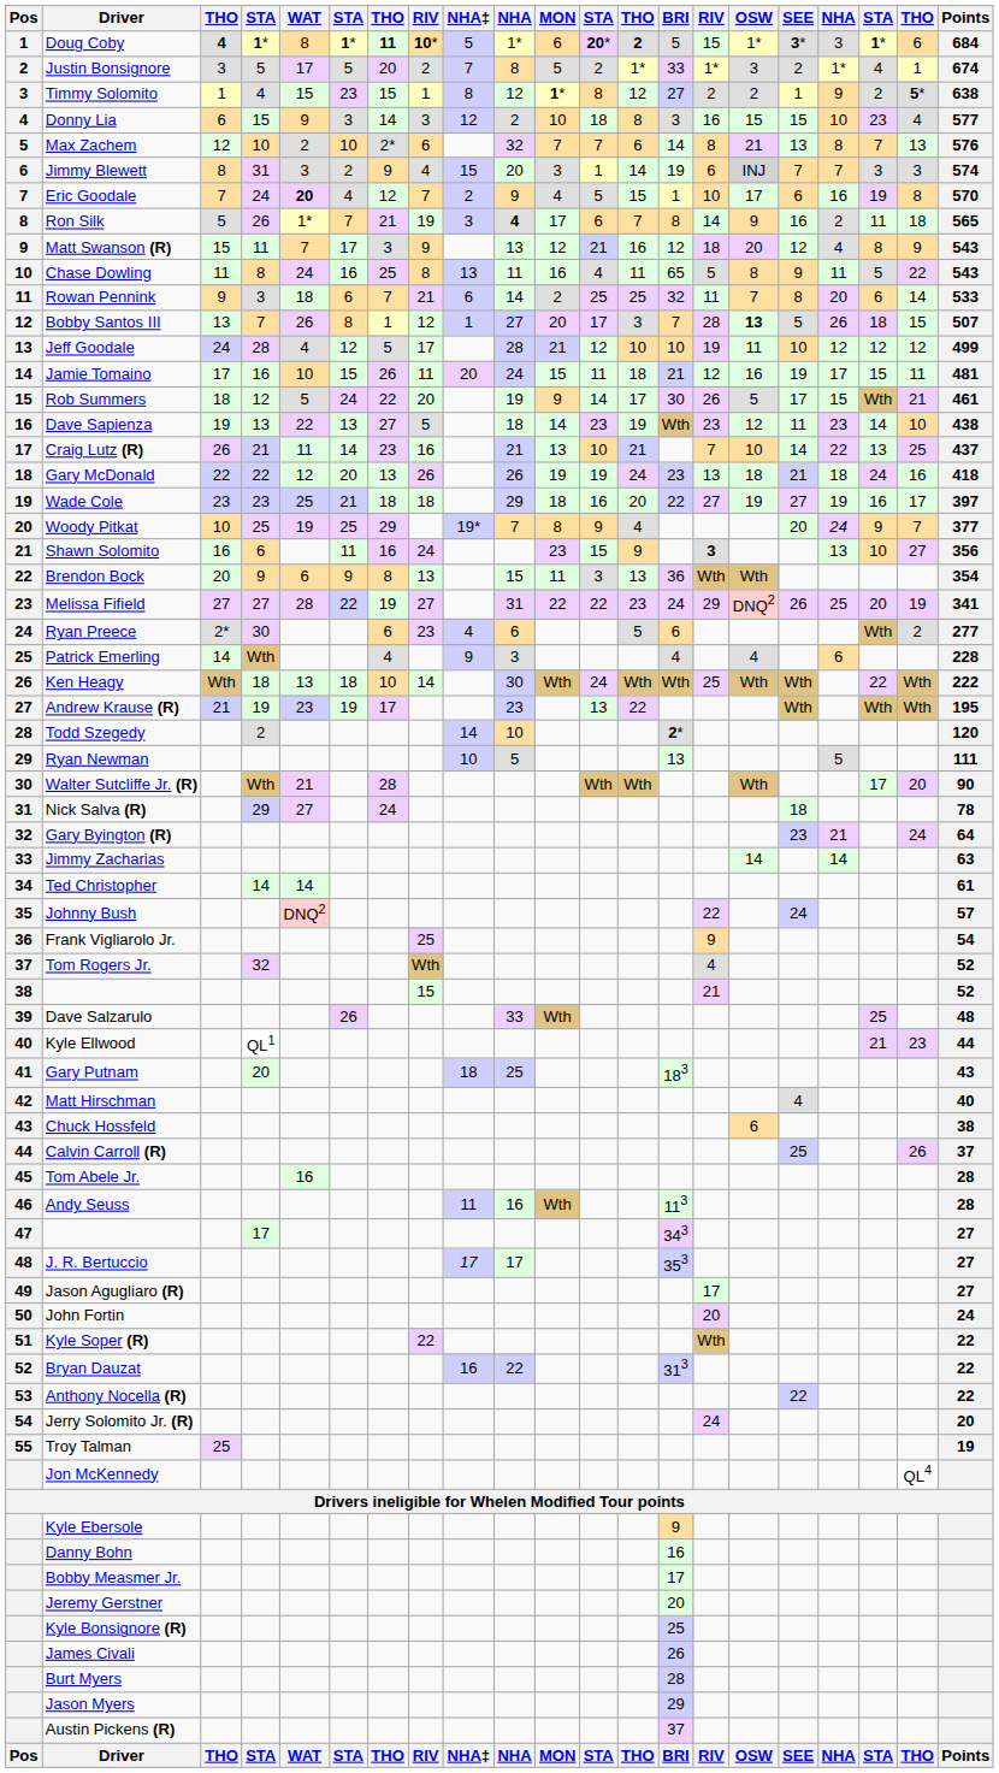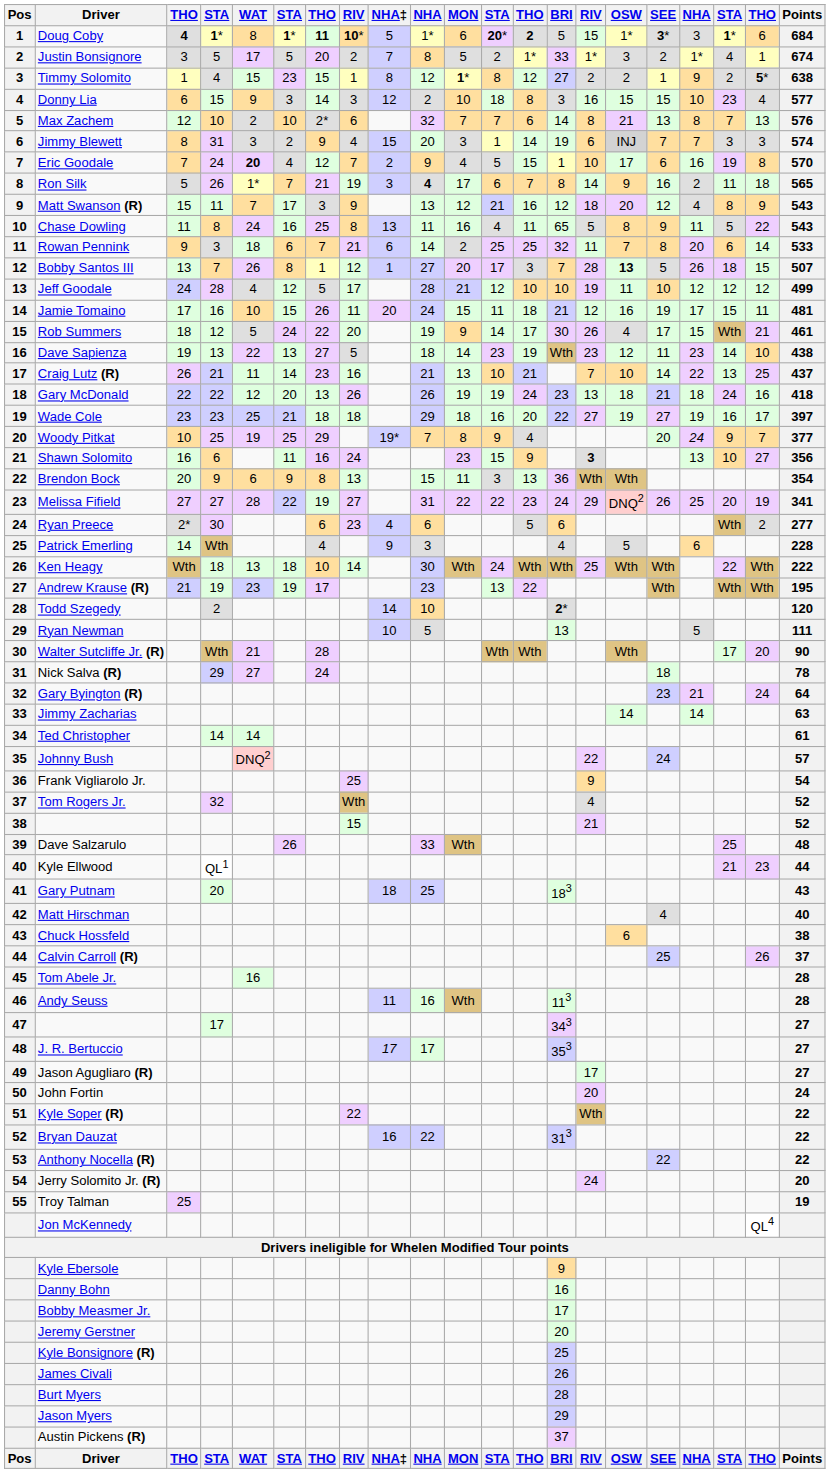Rob Summers | OSW: 5 -> 4
Patrick Emerling | OSW: 4 -> 5
